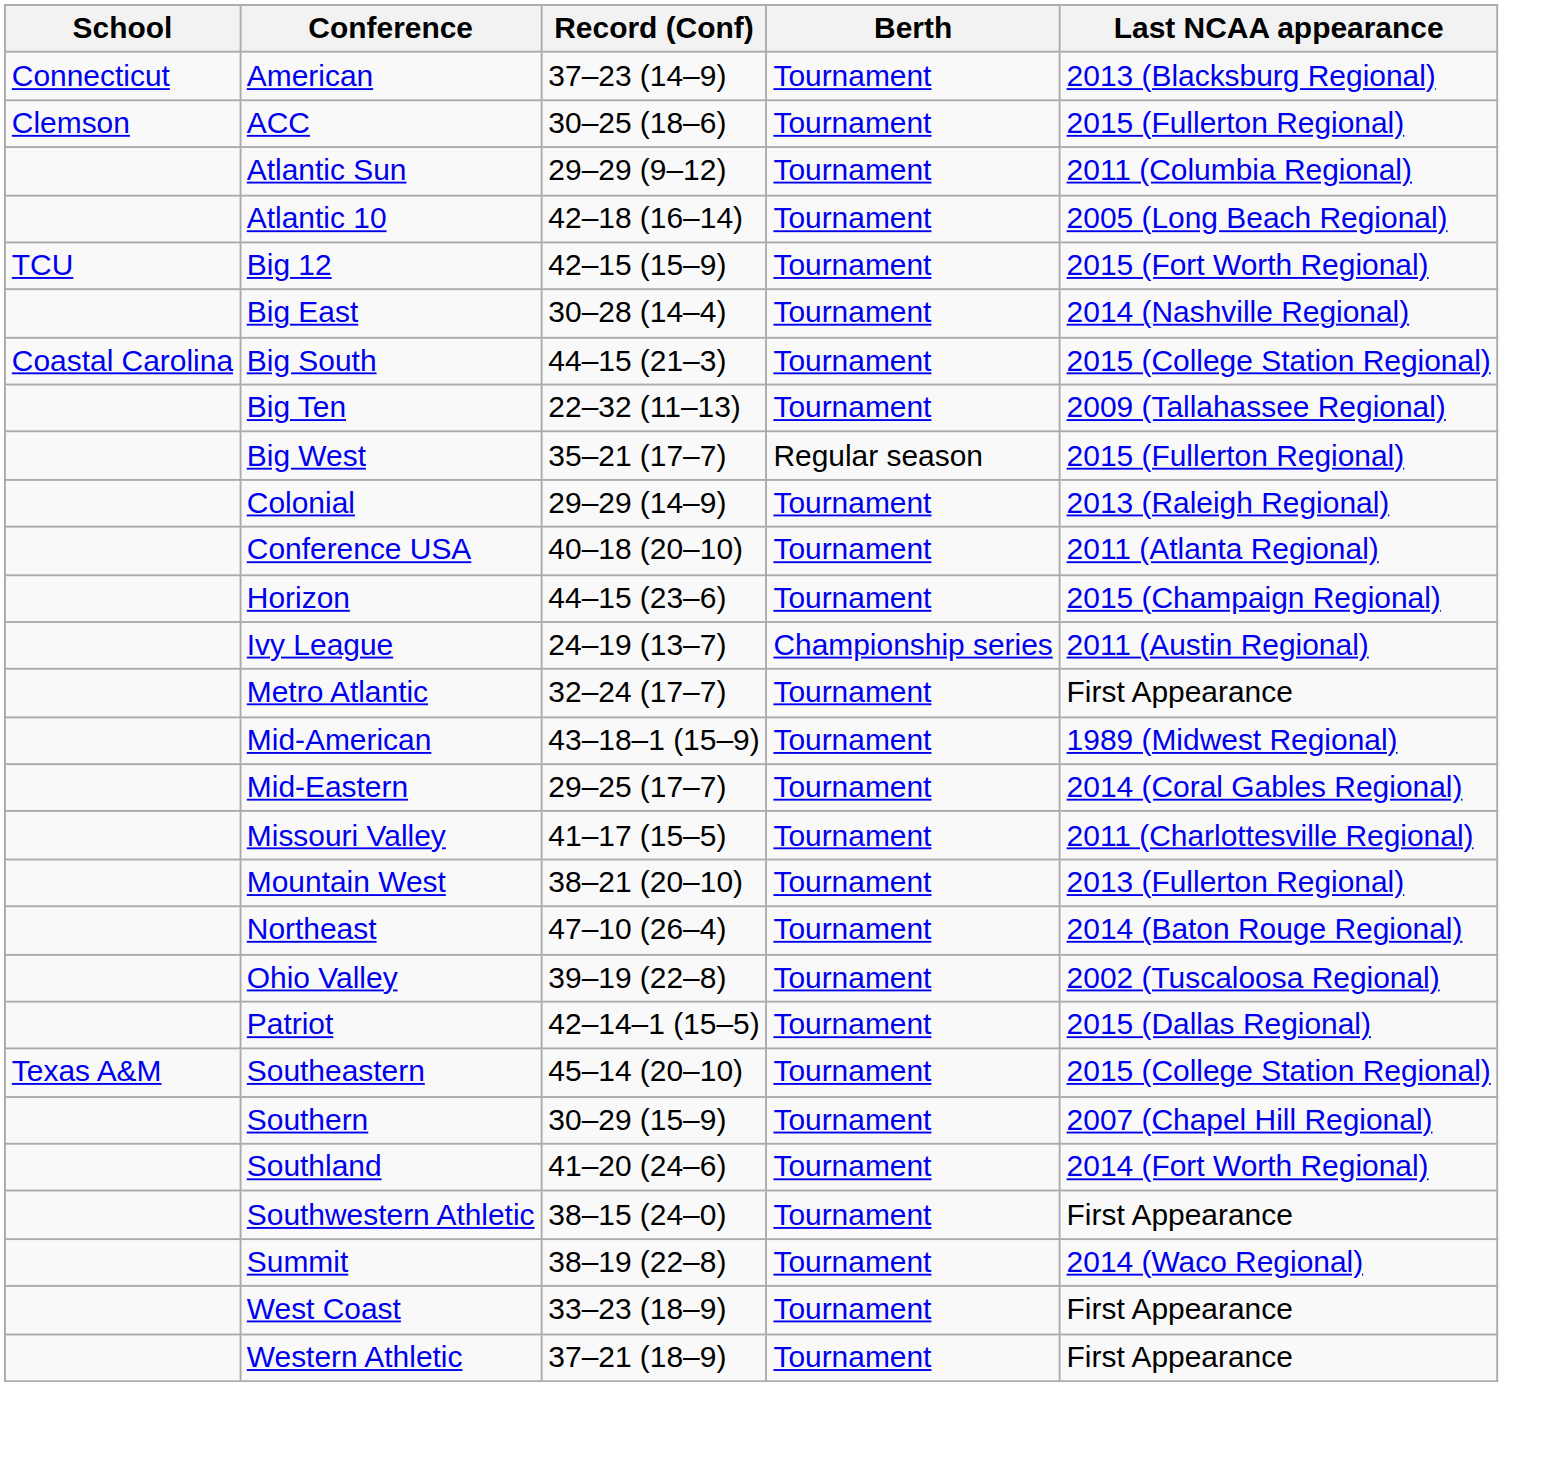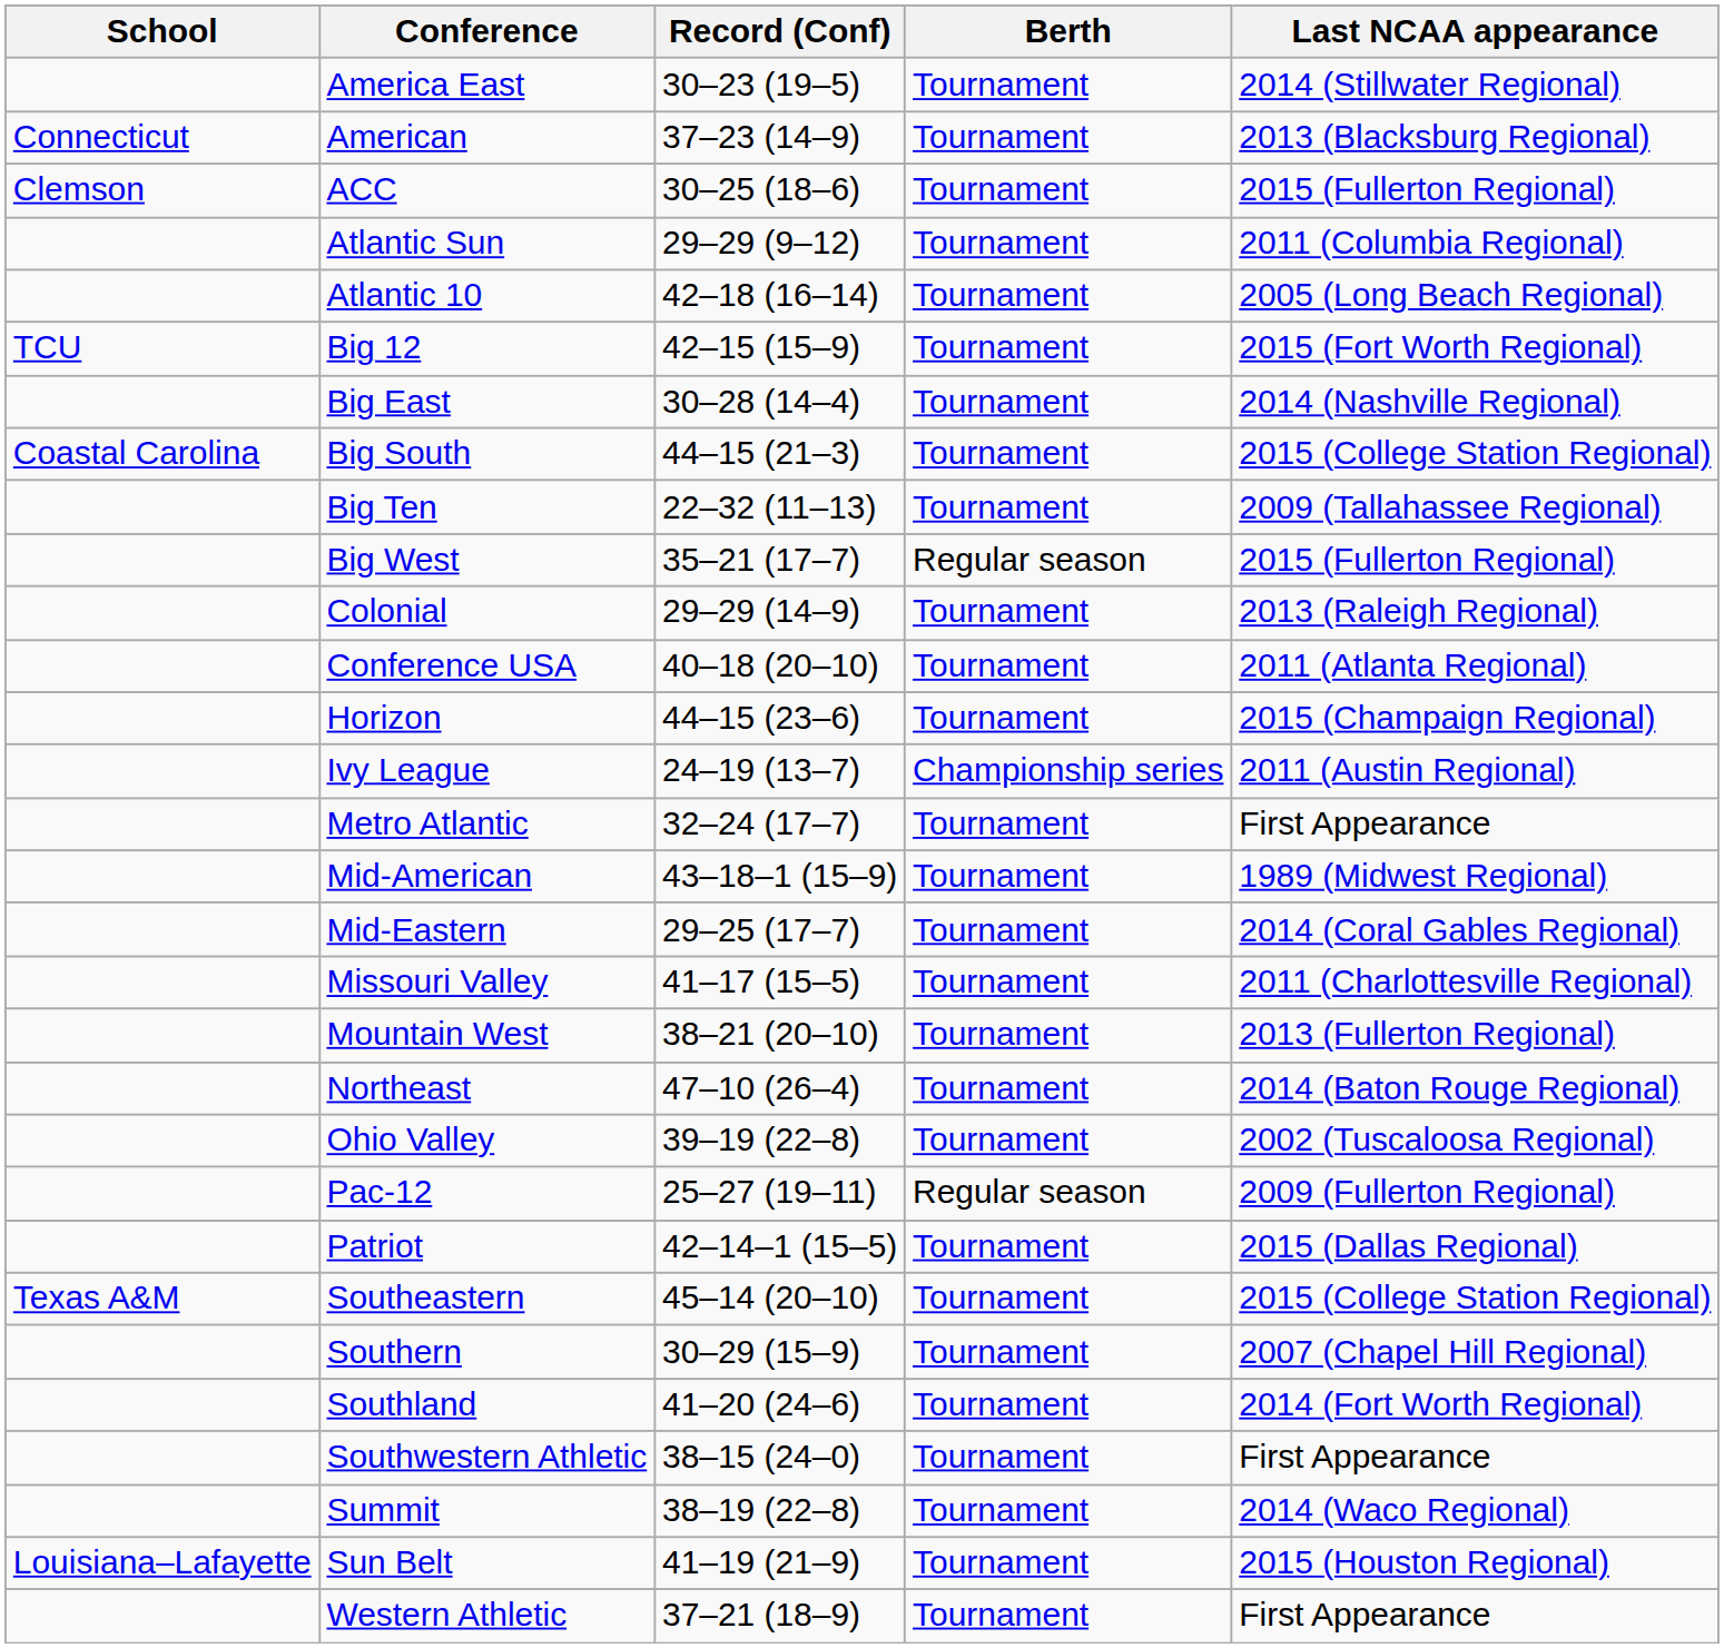+ row: America East | 30–23 (19–5) | Tournament | 2014 (Stillwater Regional)
+ row: Pac-12 | 25–27 (19–11) | Regular season | 2009 (Fullerton Regional)
+ row: Louisiana–Lafayette | Sun Belt | 41–19 (21–9) | Tournament | 2015 (Houston Regional)
- row: West Coast | 33–23 (18–9) | Tournament | First Appearance
